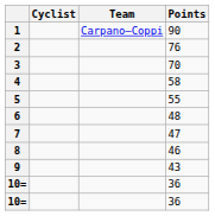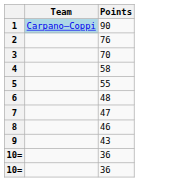- column: Cyclist
1 | Team: no background -> lightblue background
